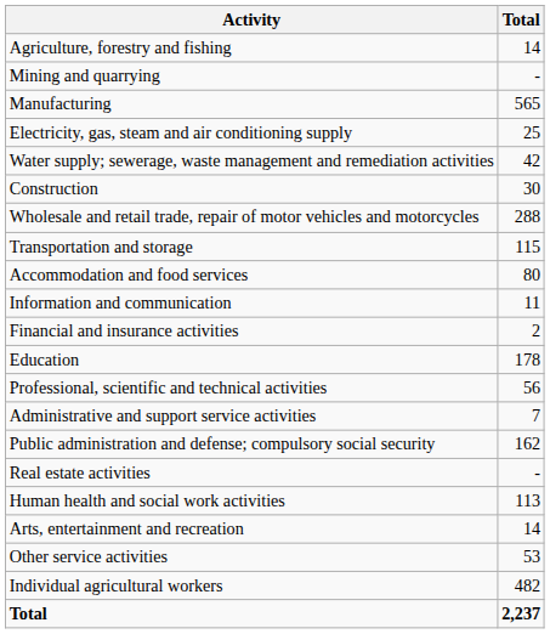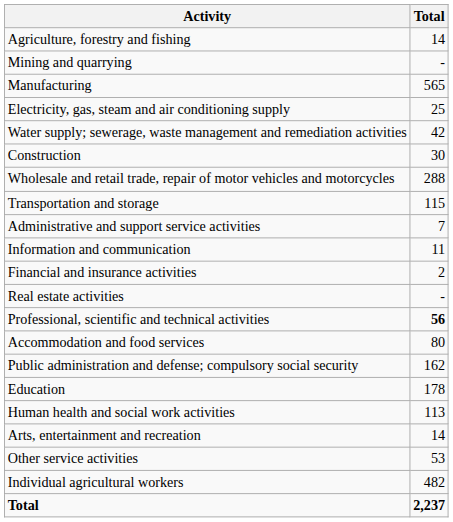rows swapped: Accommodation and food services <-> Administrative and support service activities
rows swapped: Real estate activities <-> Education
Professional, scientific and technical activities | Total: normal -> bold
